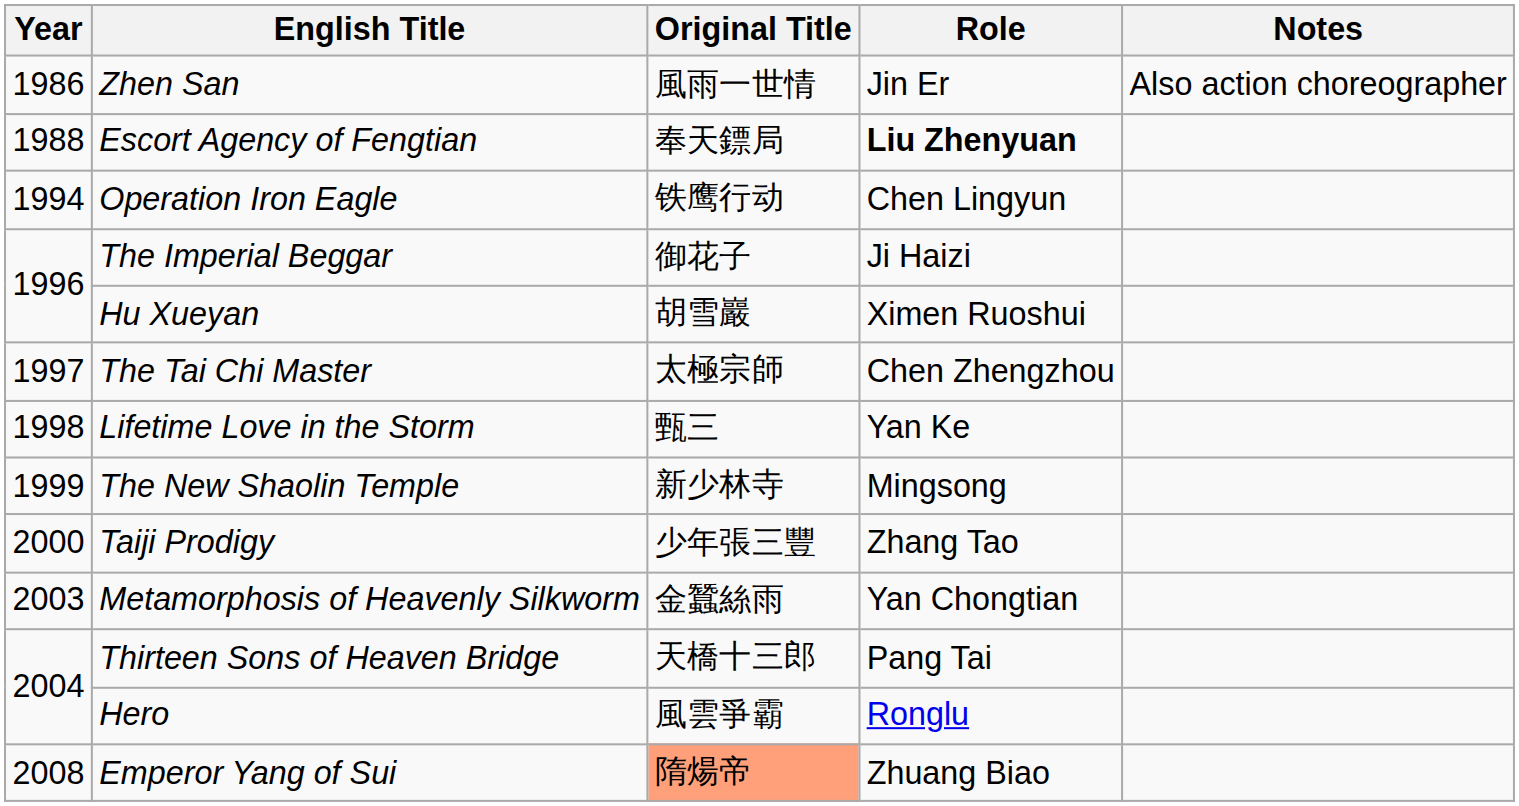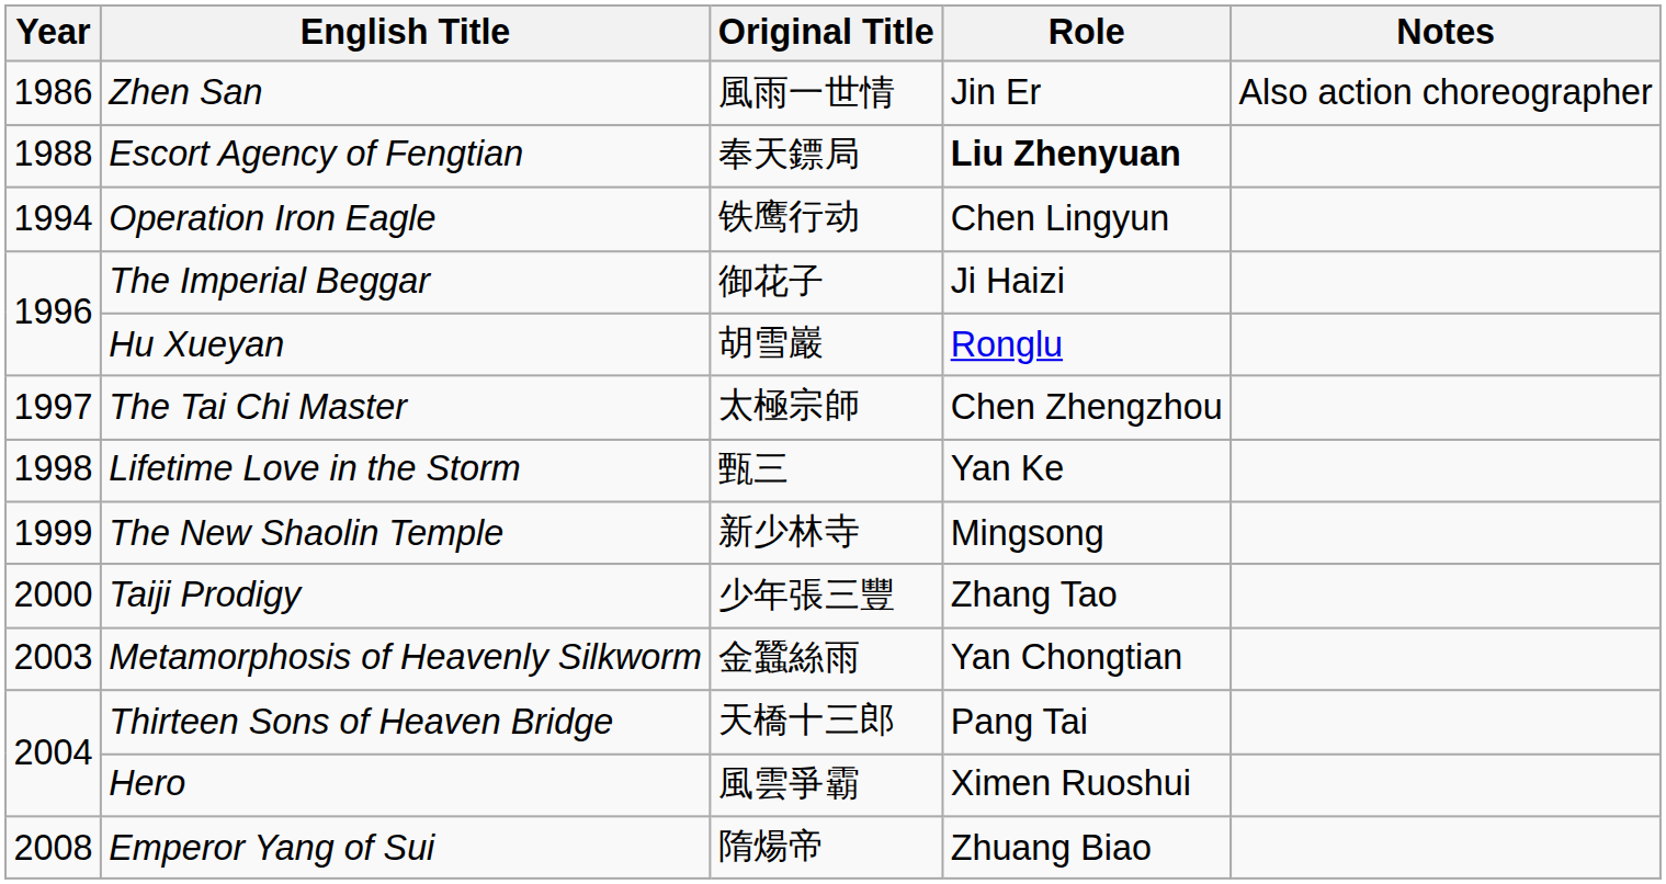Hu Xueyan | Role: Ximen Ruoshui -> Ronglu
Hero | Role: Ronglu -> Ximen Ruoshui
Emperor Yang of Sui | Original Title: lightsalmon background -> no background
